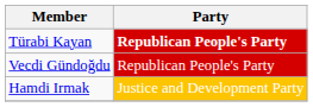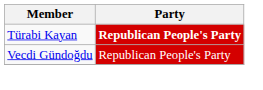- row: Hamdi Irmak | Justice and Development Party
